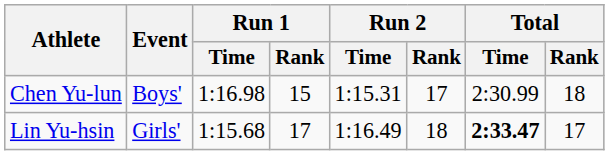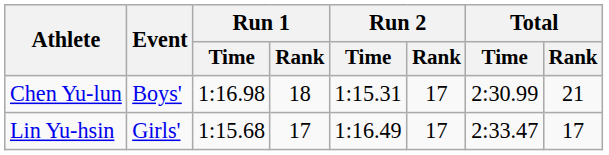Chen Yu-lun | Run 1 / Rank: 15 -> 18
Chen Yu-lun | Total / Rank: 18 -> 21
Lin Yu-hsin | Run 2 / Rank: 18 -> 17
Lin Yu-hsin | Total / Time: bold -> normal
